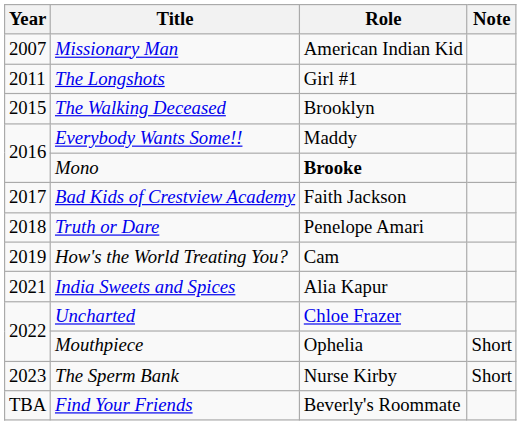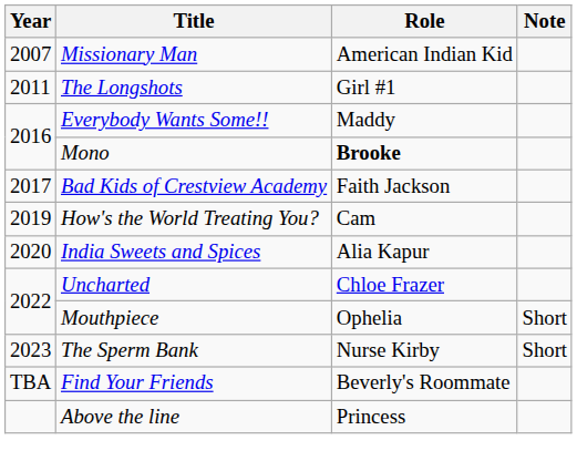- row: 2015 | The Walking Deceased | Brooklyn
- row: 2018 | Truth or Dare | Penelope Amari
India Sweets and Spices | Year: 2021 -> 2020
+ row: Above the line | Princess
